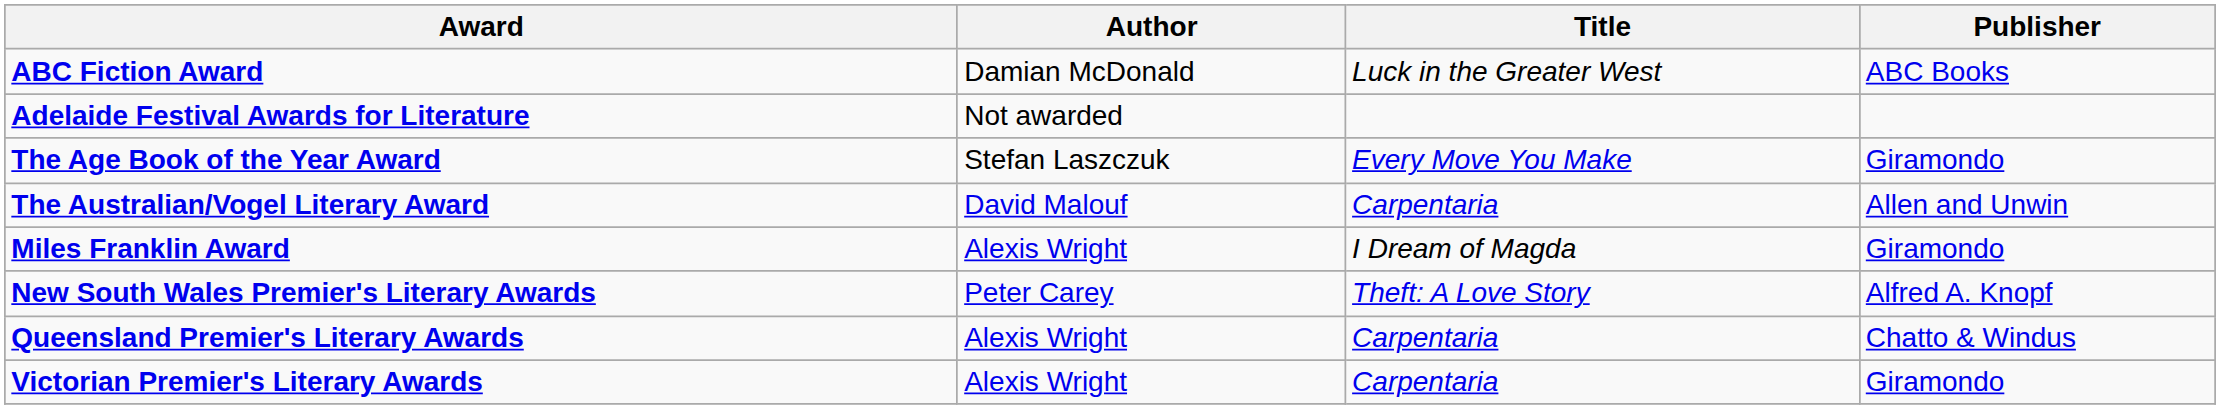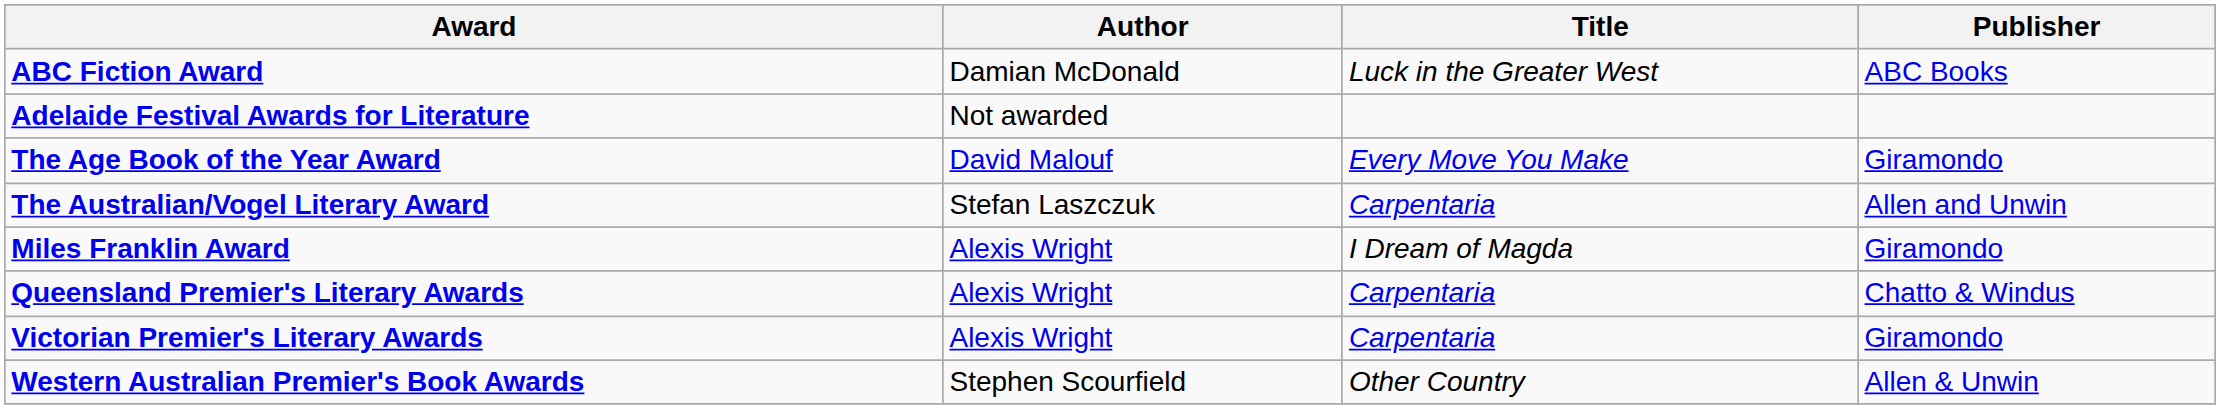The Age Book of the Year Award | Author: Stefan Laszczuk -> David Malouf
The Australian/Vogel Literary Award | Author: David Malouf -> Stefan Laszczuk
- row: New South Wales Premier's Literary Awards | Peter Carey | Theft: A Love Story | Alfred A. Knopf
+ row: Western Australian Premier's Book Awards | Stephen Scourfield | Other Country | Allen & Unwin
